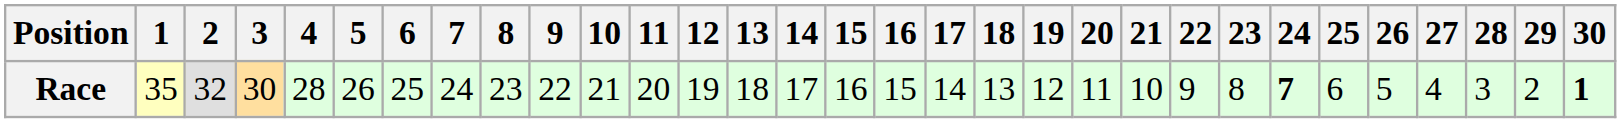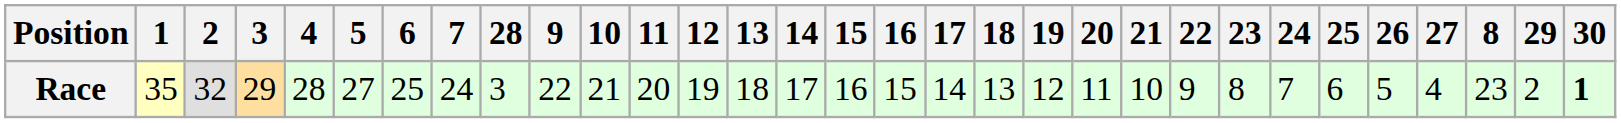columns swapped: 8 <-> 28
Race | 3: 30 -> 29
Race | 5: 26 -> 27
Race | 24: bold -> normal
